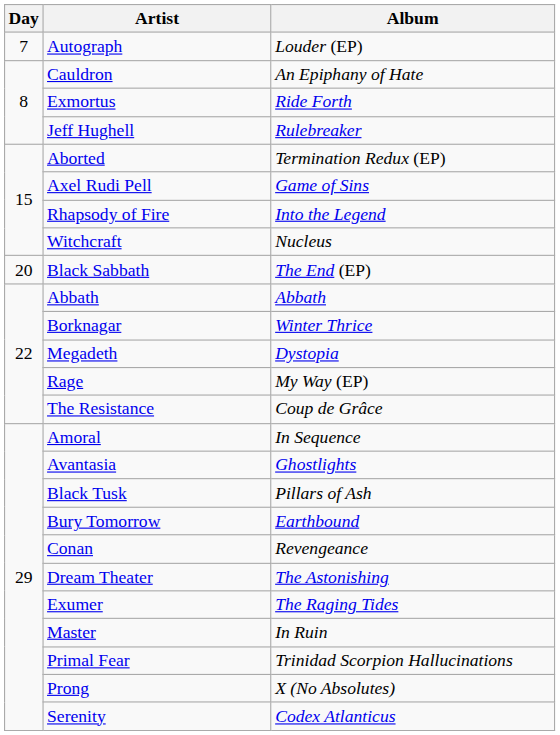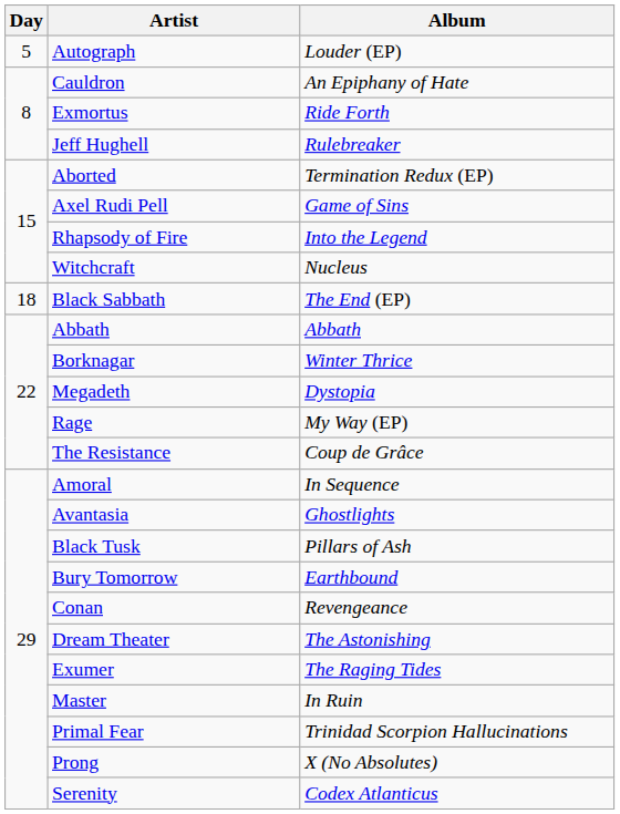Autograph | Day: 7 -> 5
Black Sabbath | Day: 20 -> 18
